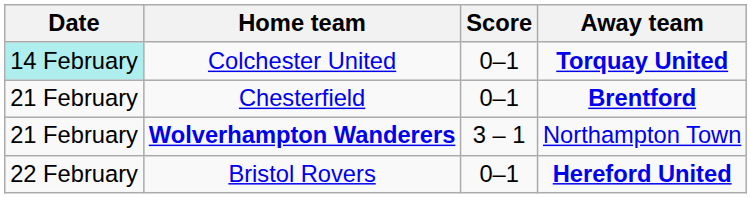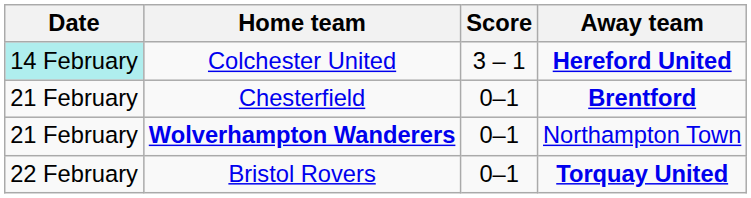Colchester United | Score: 0–1 -> 3 – 1
Colchester United | Away team: Torquay United -> Hereford United
Wolverhampton Wanderers | Score: 3 – 1 -> 0–1
Bristol Rovers | Away team: Hereford United -> Torquay United
